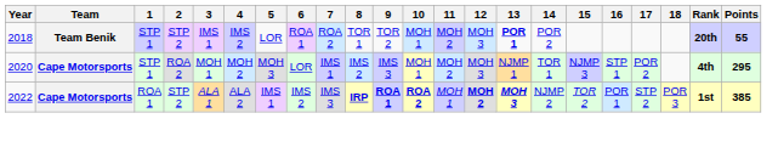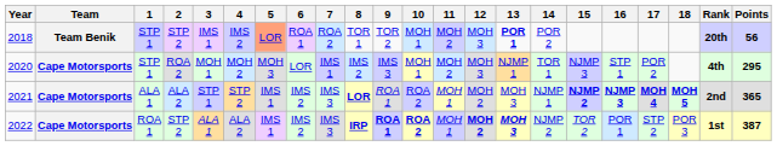2018 | 5: no background -> lightsalmon background
2018 | Points: 55 -> 56
+ row: 2021 | Cape Motorsports | ALA 1 | ALA 2 | STP 1 | STP 2 | IMS 1 | IMS 2 | IMS 3 | LOR | ROA 1 | ROA 2 | MOH 1 | MOH 2 | MOH 3 | NJMP 1 | NJMP 2 | NJMP 3 | MOH 4 | MOH 5 | 2nd | 365
2022 | Points: 385 -> 387
